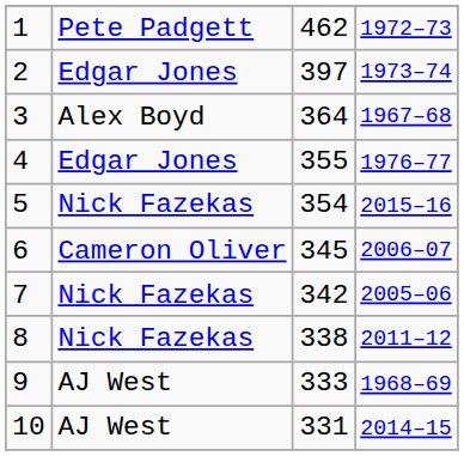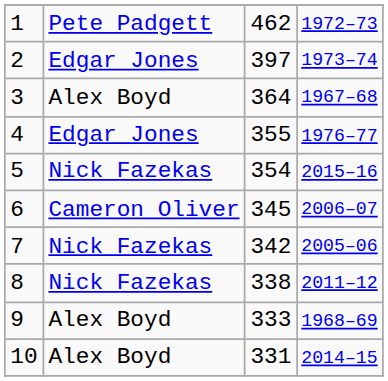9 | column 2: AJ West -> Alex Boyd
10 | column 2: AJ West -> Alex Boyd
